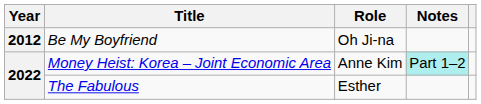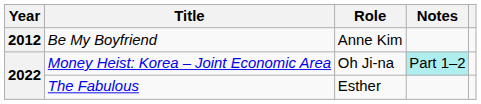Be My Boyfriend | Role: Oh Ji-na -> Anne Kim
Money Heist: Korea – Joint Economic Area | Role: Anne Kim -> Oh Ji-na
